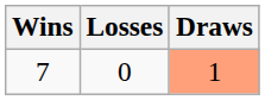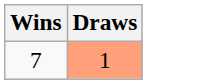- column: Losses | 0
